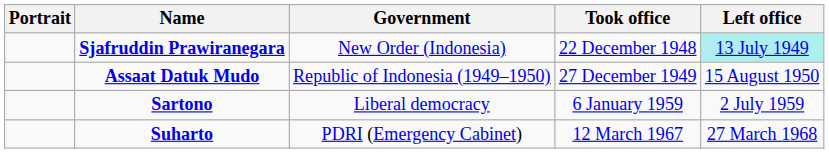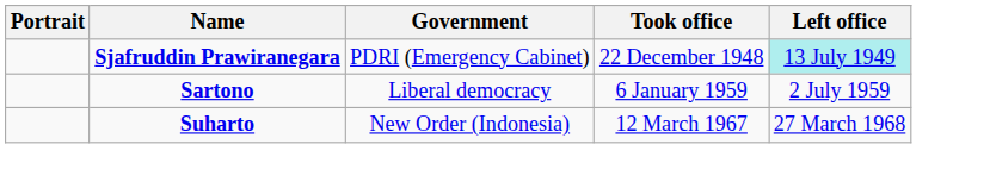Sjafruddin Prawiranegara | Government: New Order (Indonesia) -> PDRI (Emergency Cabinet)
- row: Assaat Datuk Mudo | Republic of Indonesia (1949–1950) | 27 December 1949 | 15 August 1950
Suharto | Government: PDRI (Emergency Cabinet) -> New Order (Indonesia)
